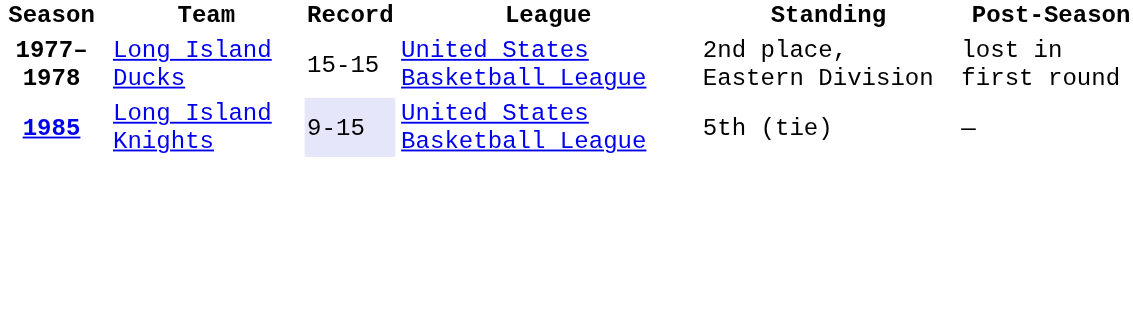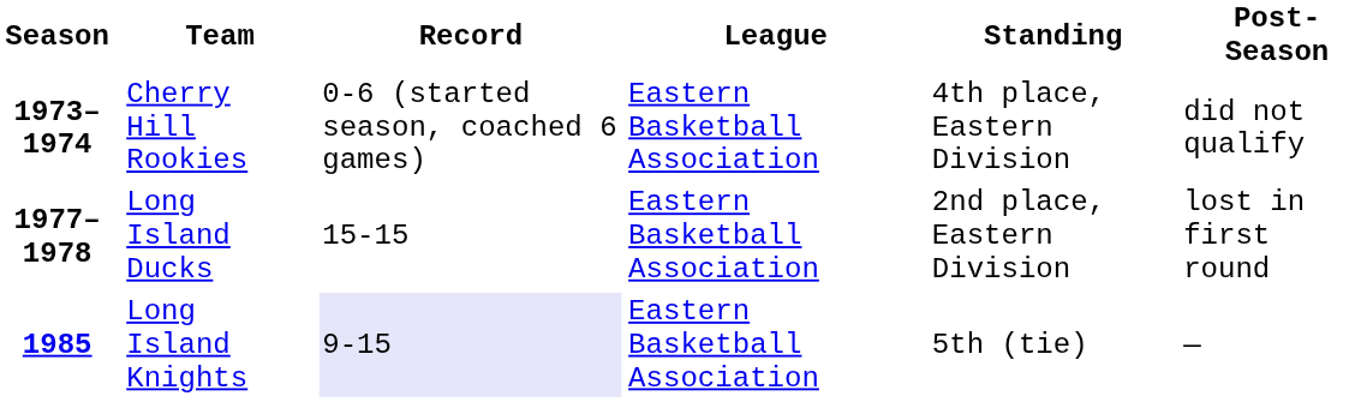+ row: 1973–1974 | Cherry Hill Rookies | 0-6 (started season, coached 6 games) | Eastern Basketball Association | 4th place, Eastern Division | did not qualify
1977–1978 | League: United States Basketball League -> Eastern Basketball Association
1985 | League: United States Basketball League -> Eastern Basketball Association
